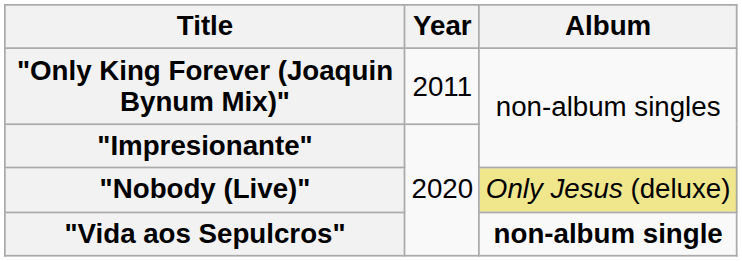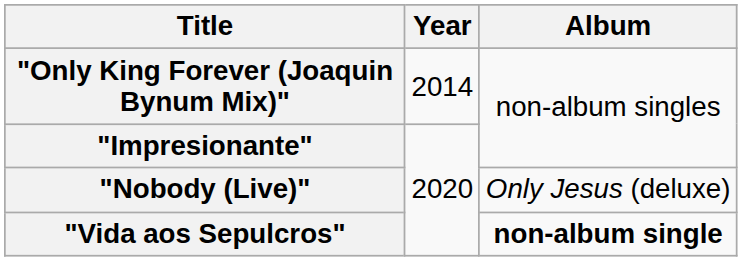"Only King Forever (Joaquin Bynum Mix)" | Year: 2011 -> 2014
"Nobody (Live)" | Album: khaki background -> no background
